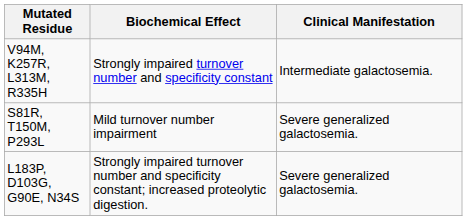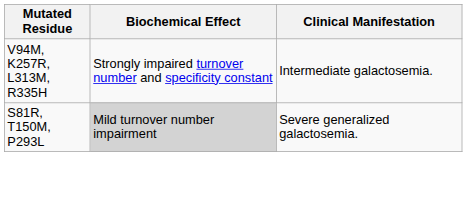S81R, T150M, P293L | Biochemical Effect: no background -> lightgrey background
- row: L183P, D103G, G90E, N34S | Strongly impaired turnover number and specificity constant; increased proteolytic digestion. | Severe generalized galactosemia.
